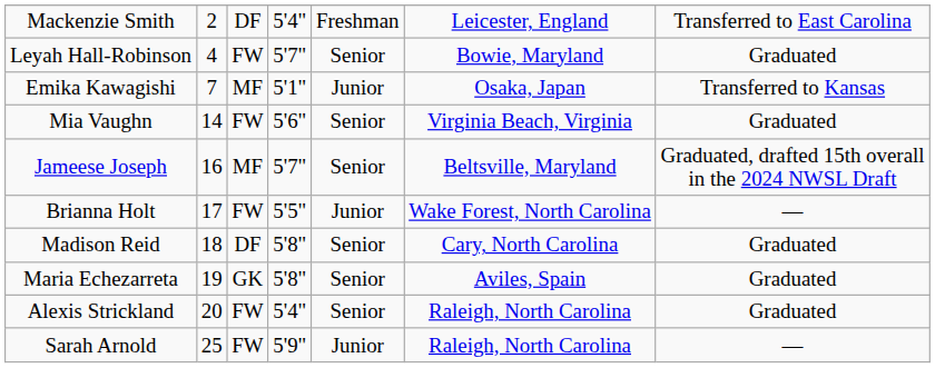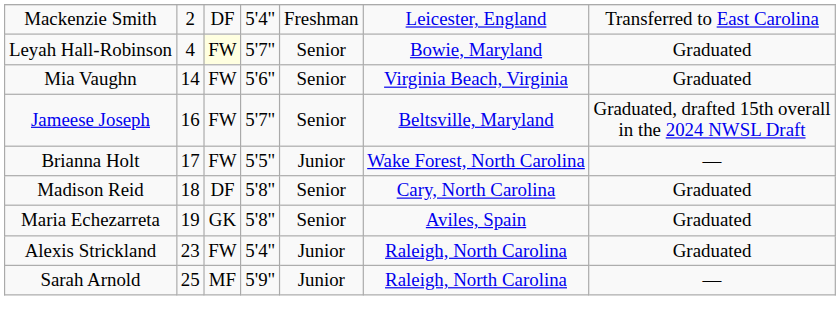Leyah Hall-Robinson | column 3: no background -> lightyellow background
- row: Emika Kawagishi | 7 | MF | 5'1" | Junior | Osaka, Japan | Transferred to Kansas
Jameese Joseph | column 3: MF -> FW
Alexis Strickland | column 2: 20 -> 23
Alexis Strickland | column 5: Senior -> Junior
Sarah Arnold | column 3: FW -> MF
